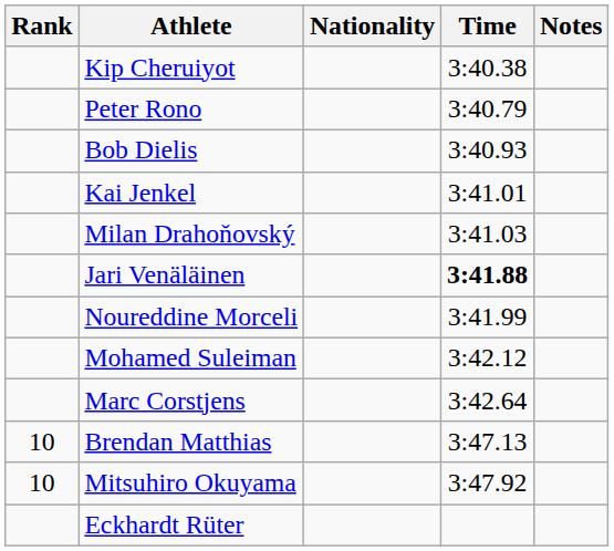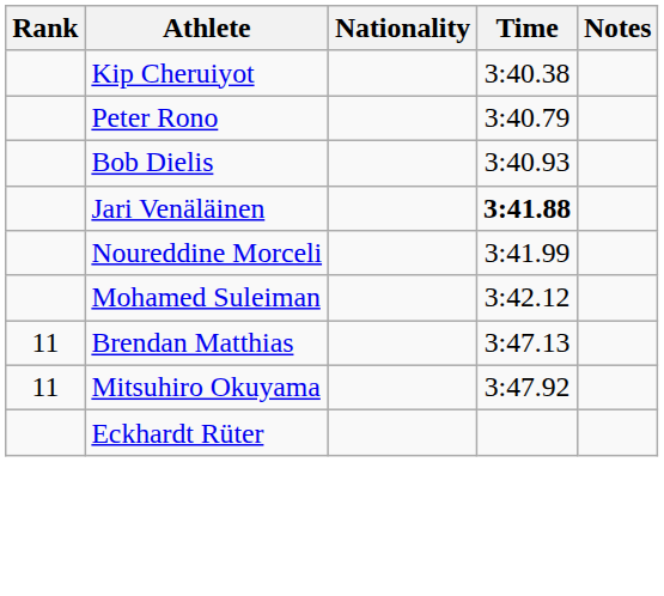- row: Kai Jenkel | 3:41.01
- row: Milan Drahoňovský | 3:41.03
- row: Marc Corstjens | 3:42.64
Brendan Matthias | Rank: 10 -> 11
Mitsuhiro Okuyama | Rank: 10 -> 11
